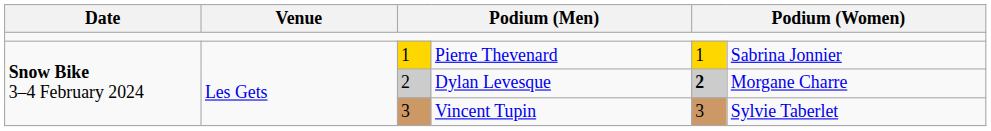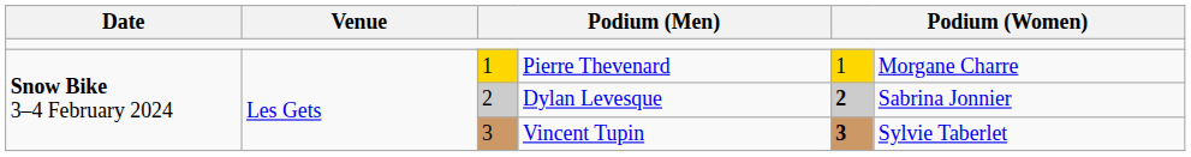Pierre Thevenard | column 6: Sabrina Jonnier -> Morgane Charre
Dylan Levesque | column 6: Morgane Charre -> Sabrina Jonnier
Vincent Tupin | column 5: normal -> bold
